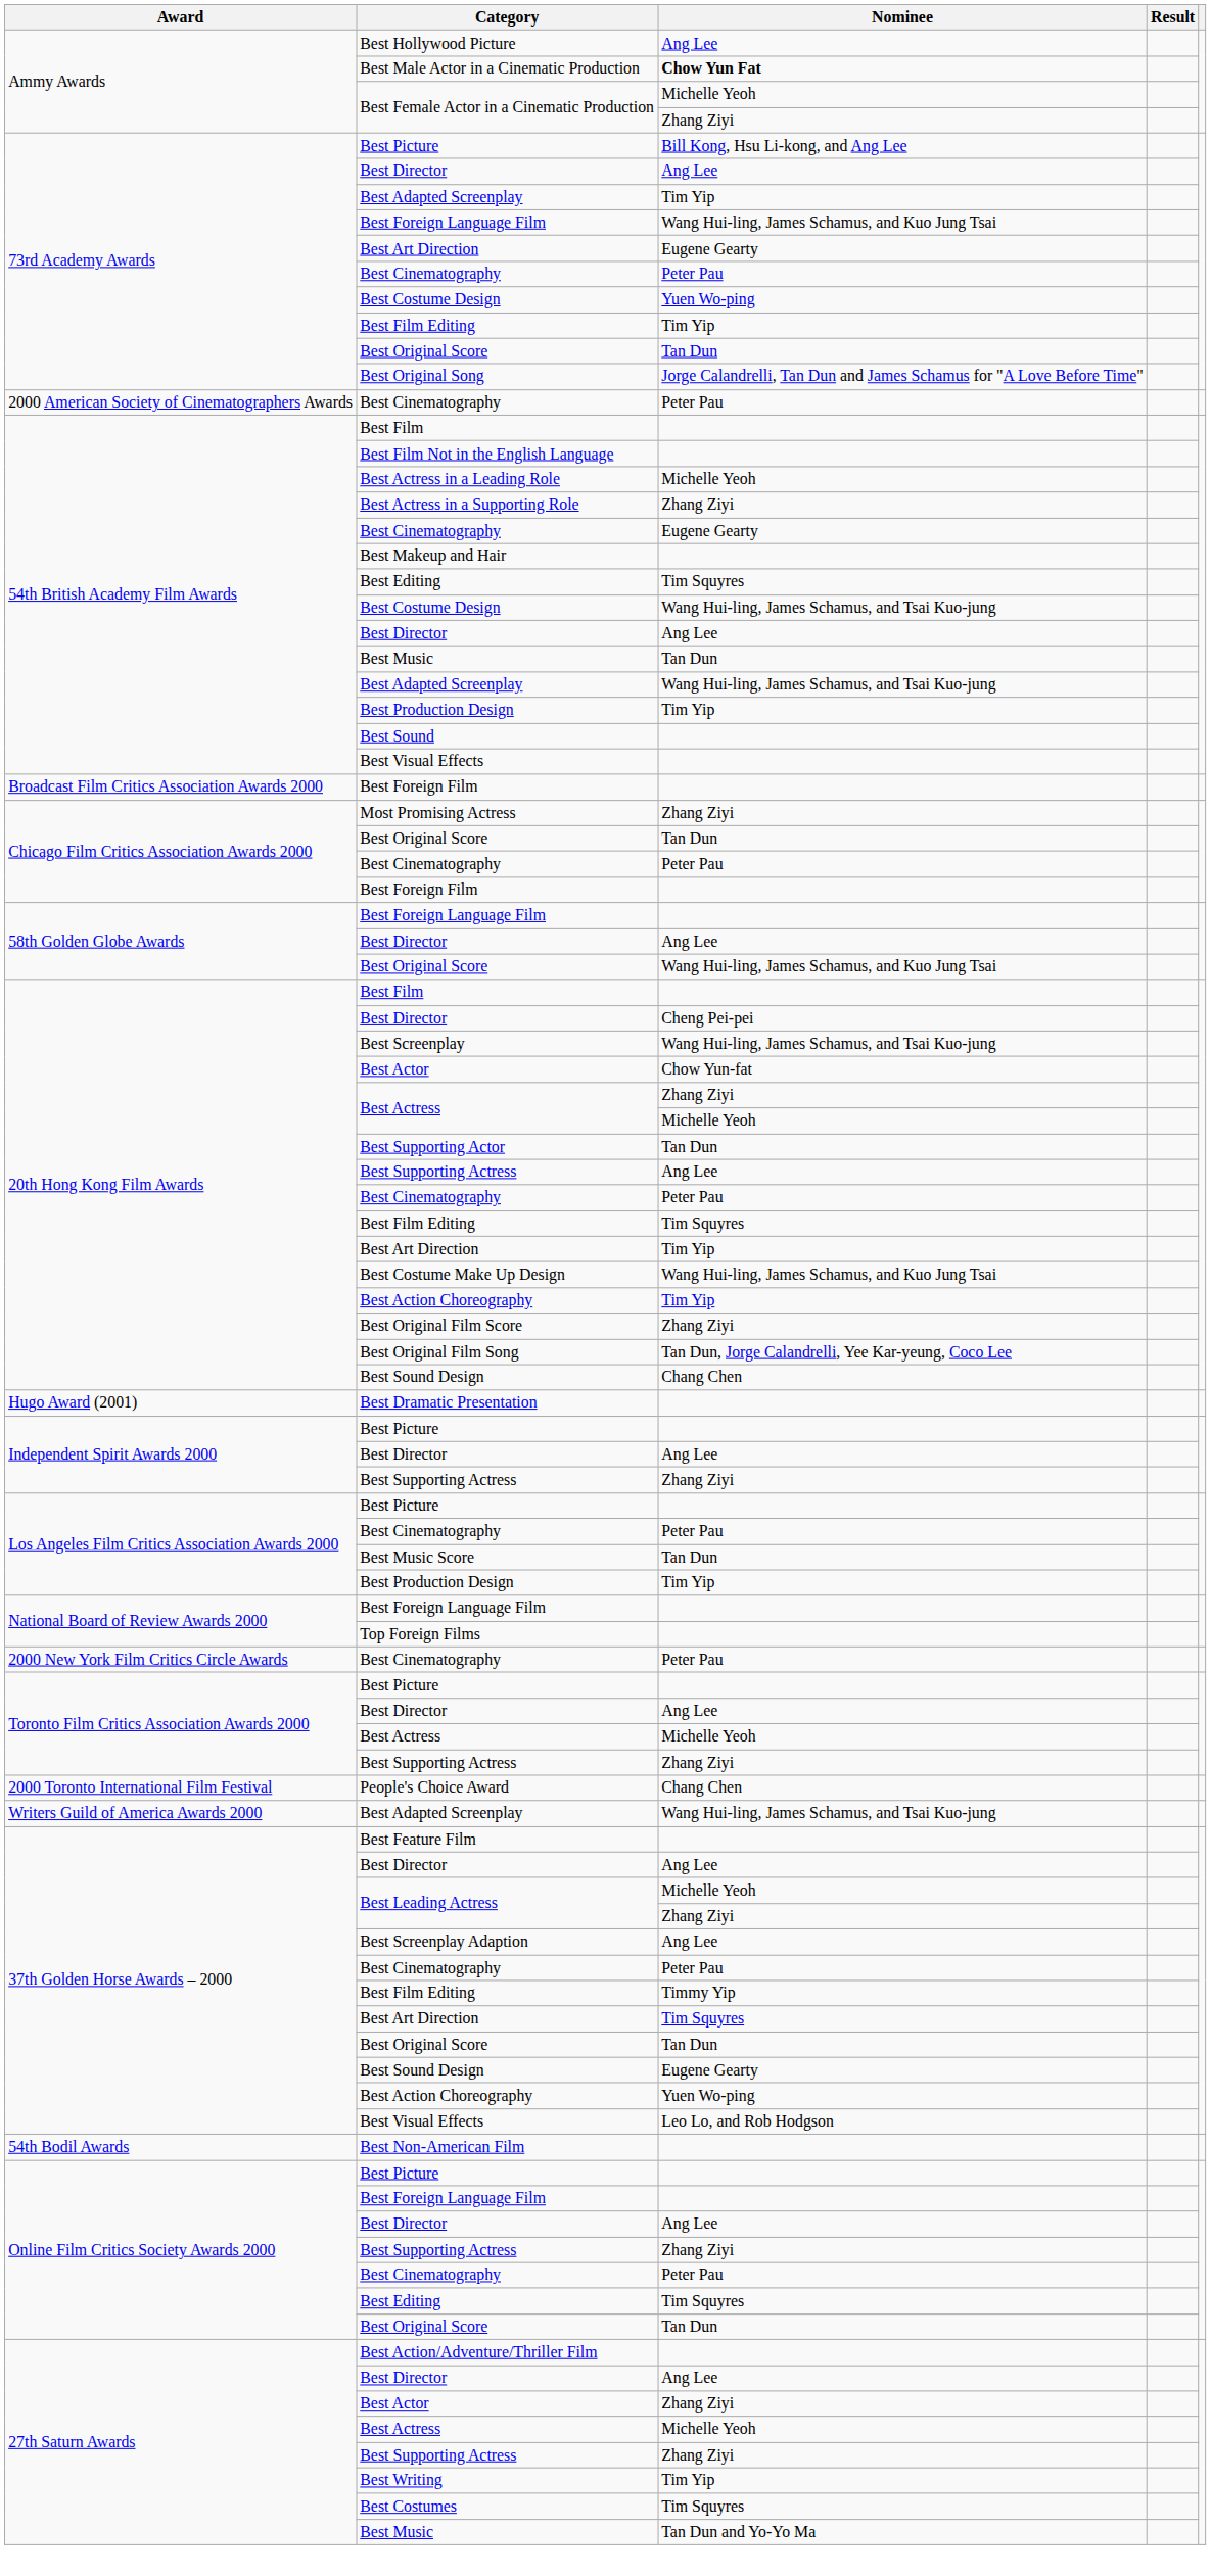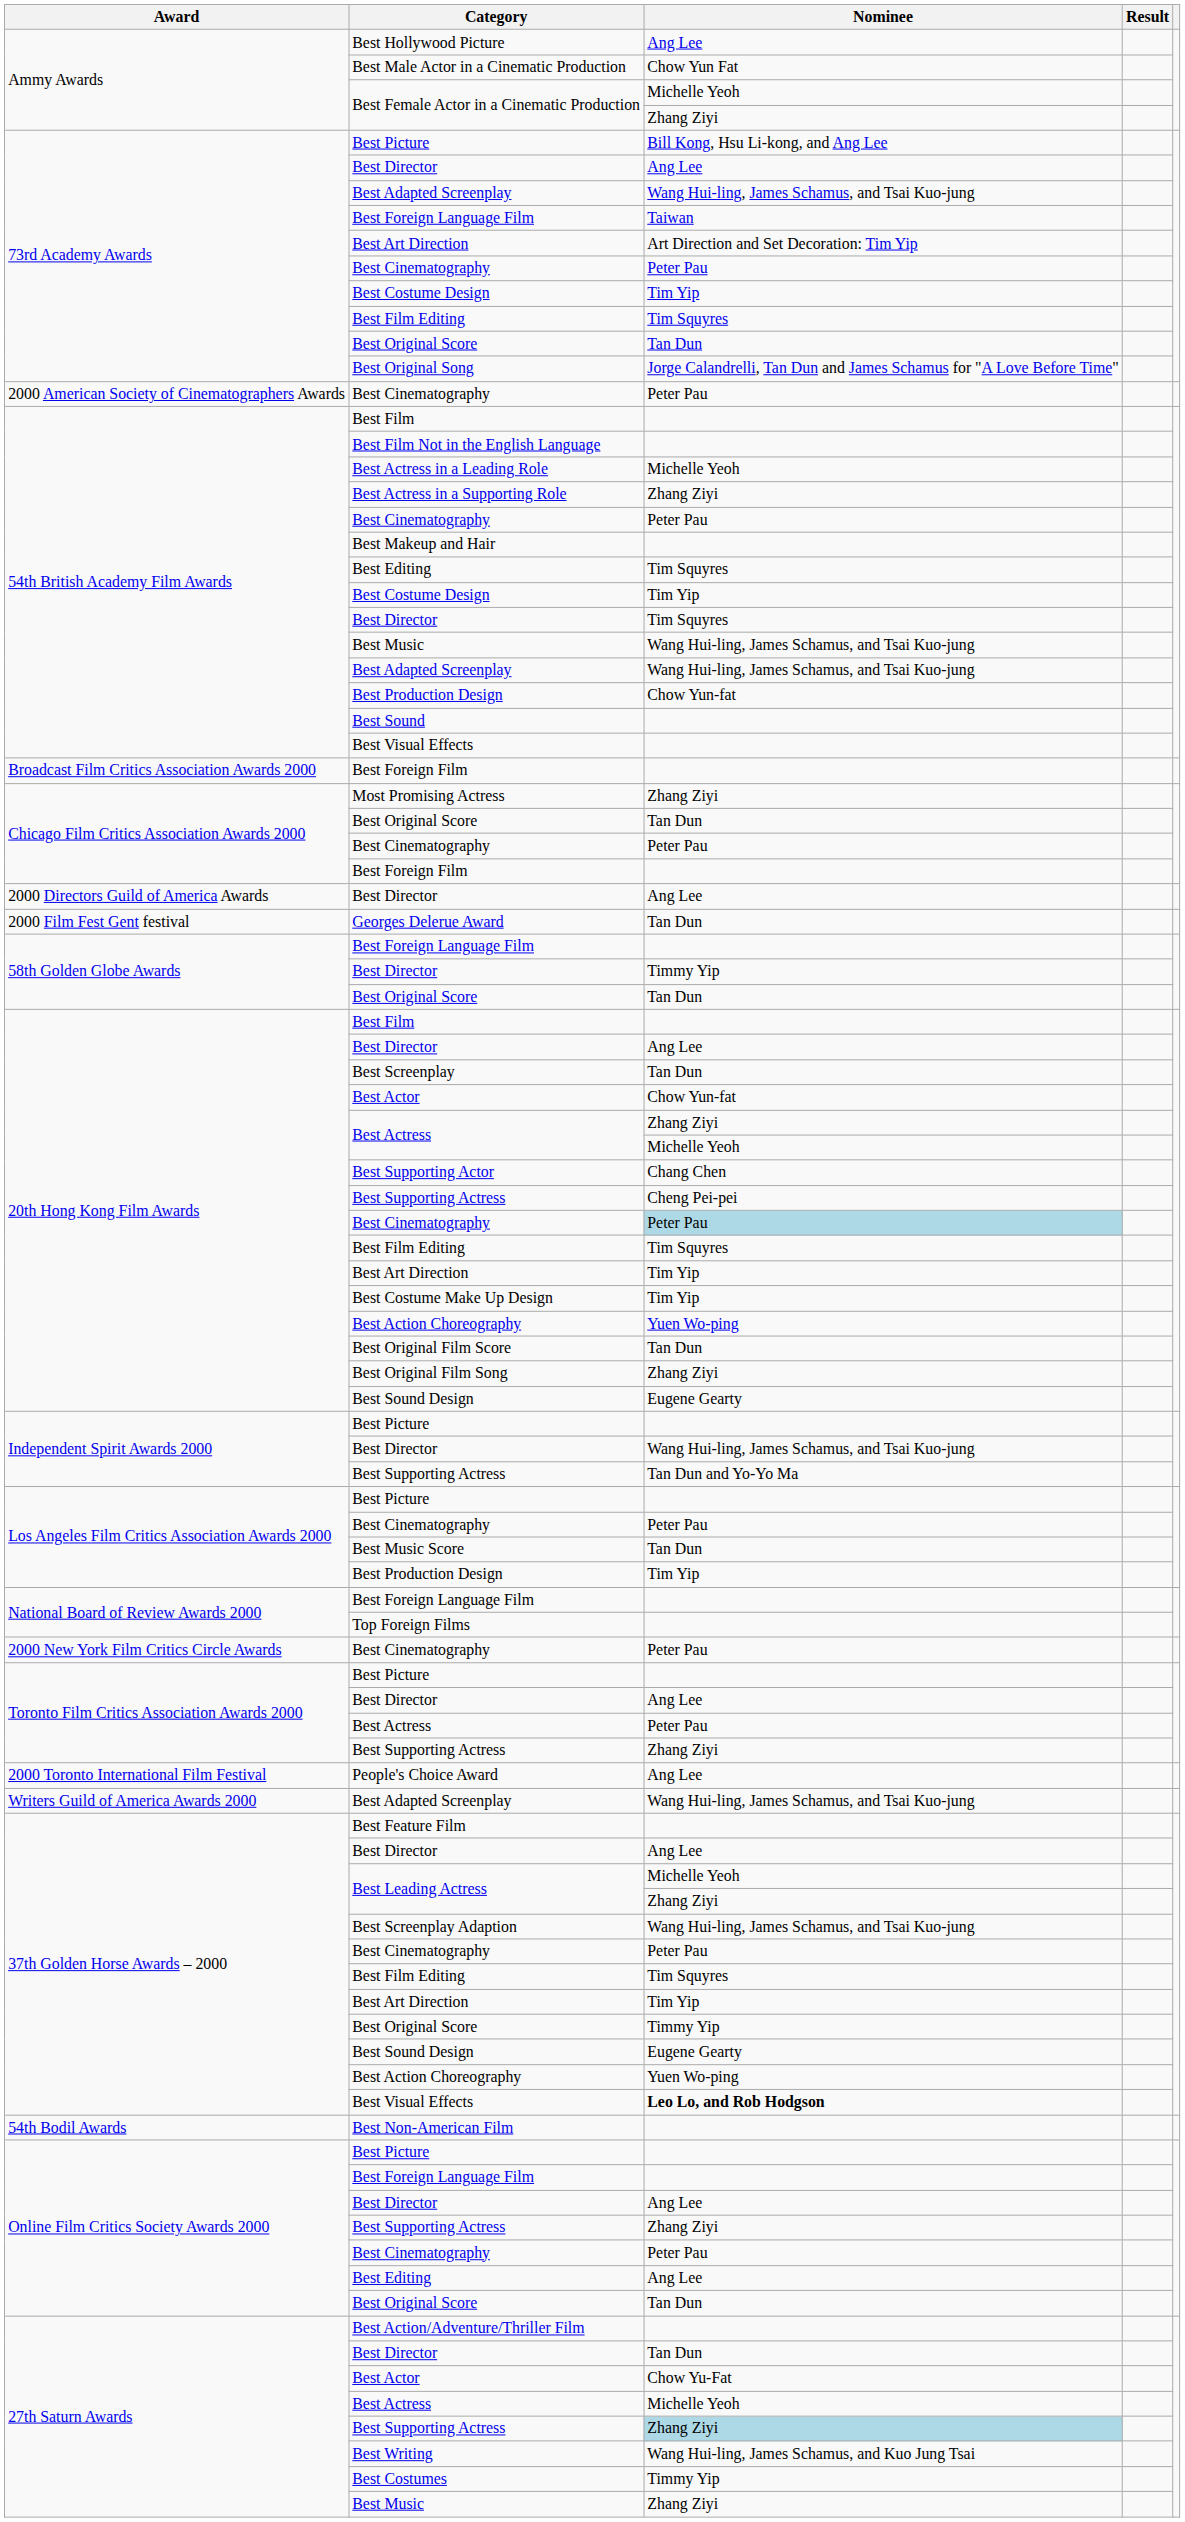Best Male Actor in a Cinematic Production | Nominee: bold -> normal
73rd Academy Awards / Best Adapted Screenplay | Nominee: Tim Yip -> Wang Hui-ling, James Schamus, and Tsai Kuo-jung
73rd Academy Awards / Best Foreign Language Film | Nominee: Wang Hui-ling, James Schamus, and Kuo Jung Tsai -> Taiwan
73rd Academy Awards / Best Art Direction | Nominee: Eugene Gearty -> Art Direction and Set Decoration: Tim Yip
73rd Academy Awards / Best Costume Design | Nominee: Yuen Wo-ping -> Tim Yip
73rd Academy Awards / Best Film Editing | Nominee: Tim Yip -> Tim Squyres
54th British Academy Film Awards / Best Cinematography | Nominee: Eugene Gearty -> Peter Pau
54th British Academy Film Awards / Best Costume Design | Nominee: Wang Hui-ling, James Schamus, and Tsai Kuo-jung -> Tim Yip
54th British Academy Film Awards / Best Director | Nominee: Ang Lee -> Tim Squyres
54th British Academy Film Awards / Best Music | Nominee: Tan Dun -> Wang Hui-ling, James Schamus, and Tsai Kuo-jung
54th British Academy Film Awards / Best Production Design | Nominee: Tim Yip -> Chow Yun-fat
+ row: 2000 Directors Guild of America Awards | Best Director | Ang Lee
+ row: 2000 Film Fest Gent festival | Georges Delerue Award | Tan Dun
58th Golden Globe Awards / Best Director | Nominee: Ang Lee -> Timmy Yip
58th Golden Globe Awards / Best Original Score | Nominee: Wang Hui-ling, James Schamus, and Kuo Jung Tsai -> Tan Dun
20th Hong Kong Film Awards / Best Director | Nominee: Cheng Pei-pei -> Ang Lee
Best Screenplay | Nominee: Wang Hui-ling, James Schamus, and Tsai Kuo-jung -> Tan Dun
Best Supporting Actor | Nominee: Tan Dun -> Chang Chen
20th Hong Kong Film Awards / Best Supporting Actress | Nominee: Ang Lee -> Cheng Pei-pei
20th Hong Kong Film Awards / Best Cinematography | Nominee: no background -> lightblue background
Best Costume Make Up Design | Nominee: Wang Hui-ling, James Schamus, and Kuo Jung Tsai -> Tim Yip
20th Hong Kong Film Awards / Best Action Choreography | Nominee: Tim Yip -> Yuen Wo-ping
Best Original Film Score | Nominee: Zhang Ziyi -> Tan Dun
Best Original Film Song | Nominee: Tan Dun, Jorge Calandrelli, Yee Kar-yeung, Coco Lee -> Zhang Ziyi
20th Hong Kong Film Awards / Best Sound Design | Nominee: Chang Chen -> Eugene Gearty
- row: Hugo Award (2001) | Best Dramatic Presentation
Independent Spirit Awards 2000 / Best Director | Nominee: Ang Lee -> Wang Hui-ling, James Schamus, and Tsai Kuo-jung
Independent Spirit Awards 2000 / Best Supporting Actress | Nominee: Zhang Ziyi -> Tan Dun and Yo-Yo Ma
Toronto Film Critics Association Awards 2000 / Best Actress | Nominee: Michelle Yeoh -> Peter Pau
People's Choice Award | Nominee: Chang Chen -> Ang Lee
Best Screenplay Adaption | Nominee: Ang Lee -> Wang Hui-ling, James Schamus, and Tsai Kuo-jung
37th Golden Horse Awards – 2000 / Best Film Editing | Nominee: Timmy Yip -> Tim Squyres
37th Golden Horse Awards – 2000 / Best Art Direction | Nominee: Tim Squyres -> Tim Yip
37th Golden Horse Awards – 2000 / Best Original Score | Nominee: Tan Dun -> Timmy Yip
37th Golden Horse Awards – 2000 / Best Visual Effects | Nominee: normal -> bold
Online Film Critics Society Awards 2000 / Best Editing | Nominee: Tim Squyres -> Ang Lee
27th Saturn Awards / Best Director | Nominee: Ang Lee -> Tan Dun
27th Saturn Awards / Best Actor | Nominee: Zhang Ziyi -> Chow Yu-Fat
27th Saturn Awards / Best Supporting Actress | Nominee: no background -> lightblue background
Best Writing | Nominee: Tim Yip -> Wang Hui-ling, James Schamus, and Kuo Jung Tsai
Best Costumes | Nominee: Tim Squyres -> Timmy Yip
27th Saturn Awards / Best Music | Nominee: Tan Dun and Yo-Yo Ma -> Zhang Ziyi
